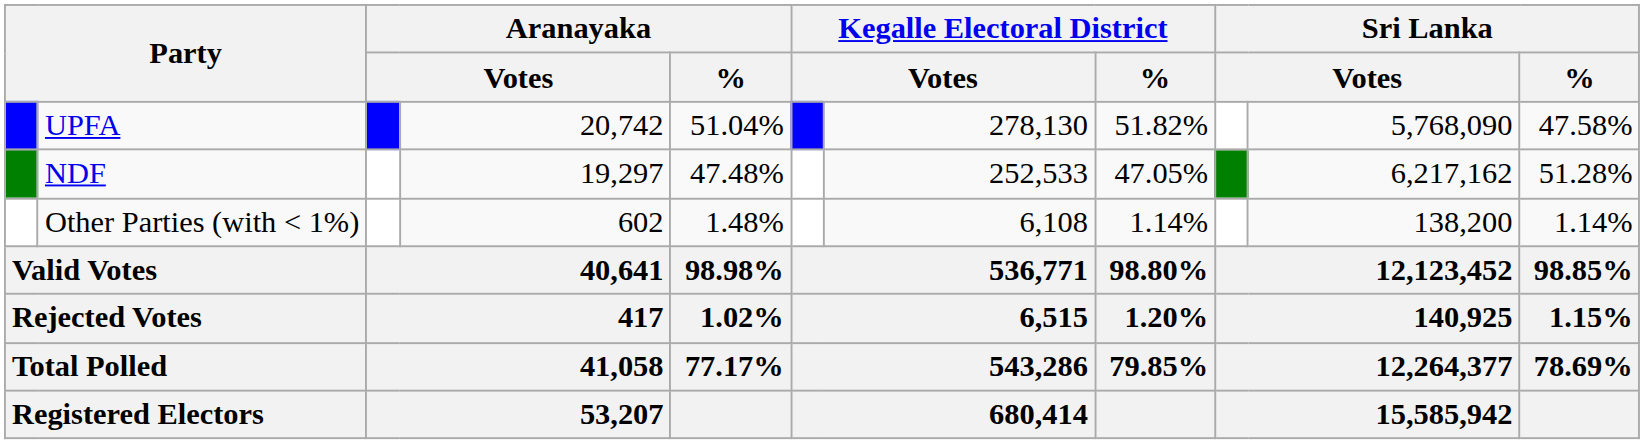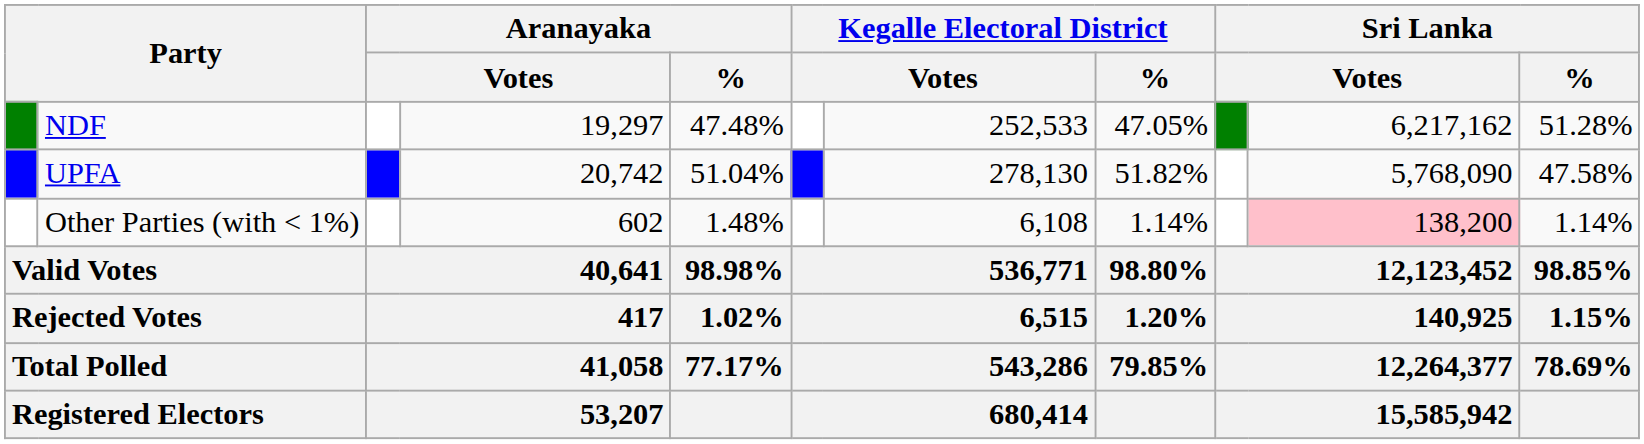rows swapped: UPFA <-> NDF
Other Parties (with < 1%) | column 10: no background -> pink background
